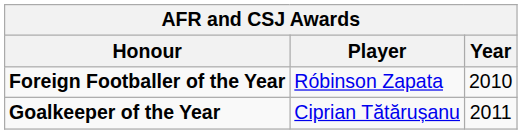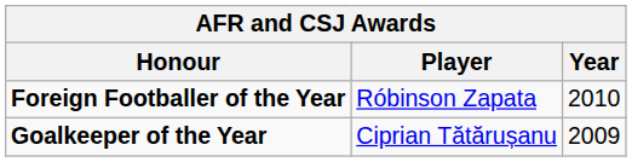Goalkeeper of the Year | Year: 2011 -> 2009
